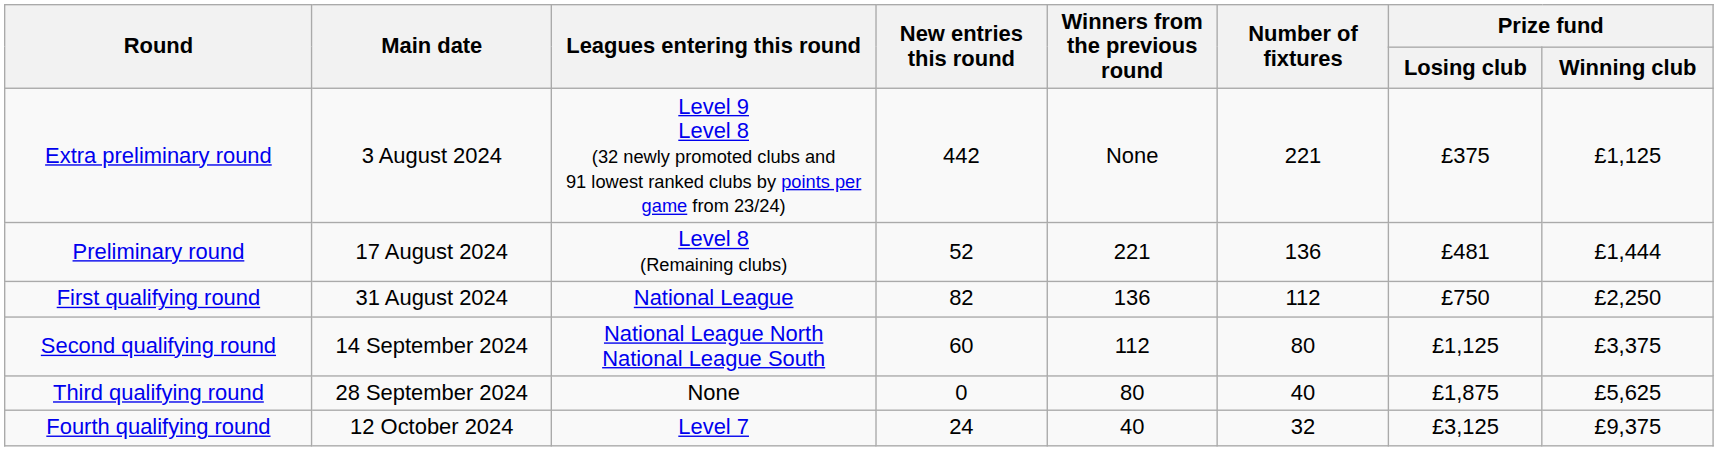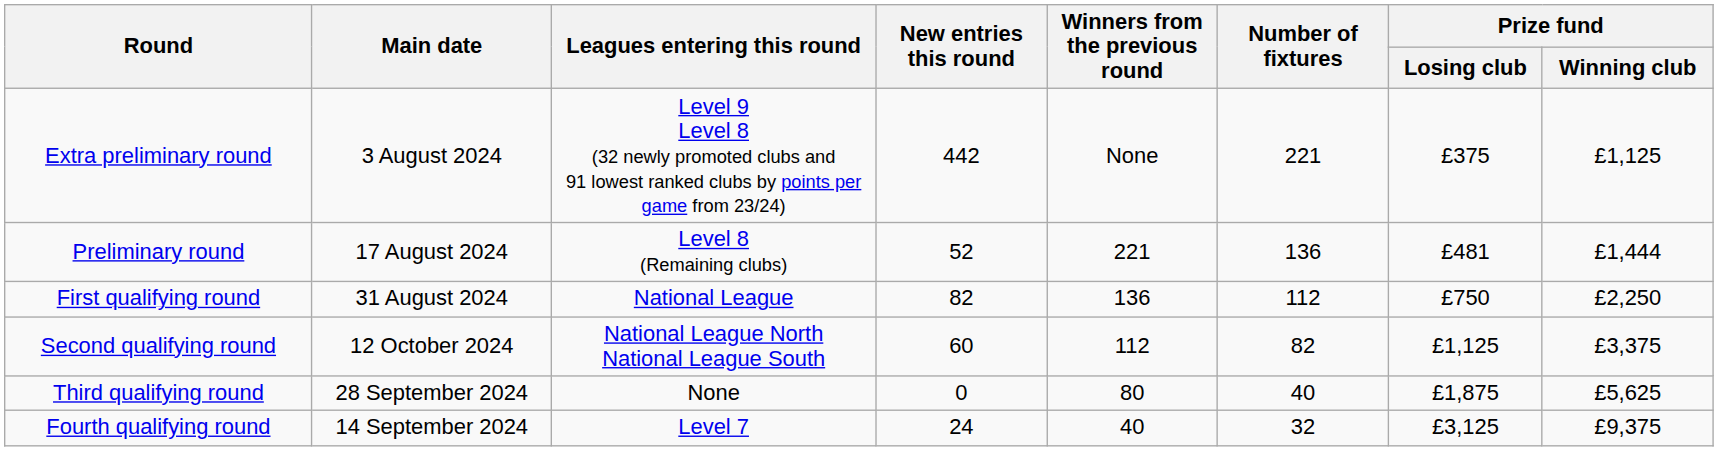Second qualifying round | Main date: 14 September 2024 -> 12 October 2024
Second qualifying round | Number of fixtures: 80 -> 82
Fourth qualifying round | Main date: 12 October 2024 -> 14 September 2024
